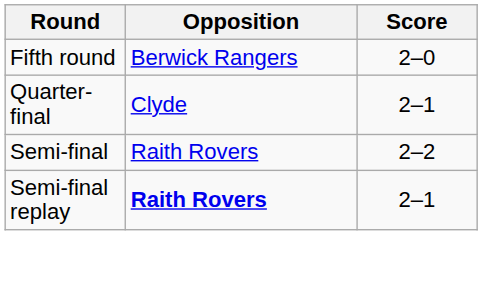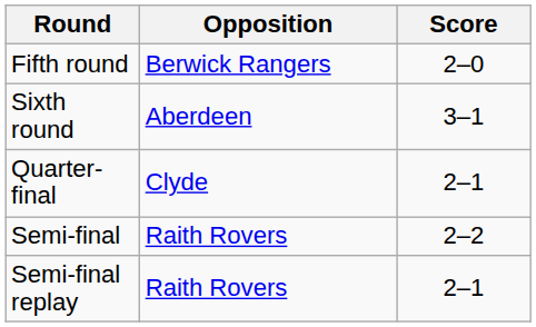+ row: Sixth round | Aberdeen | 3–1
Semi-final replay | Opposition: bold -> normal
